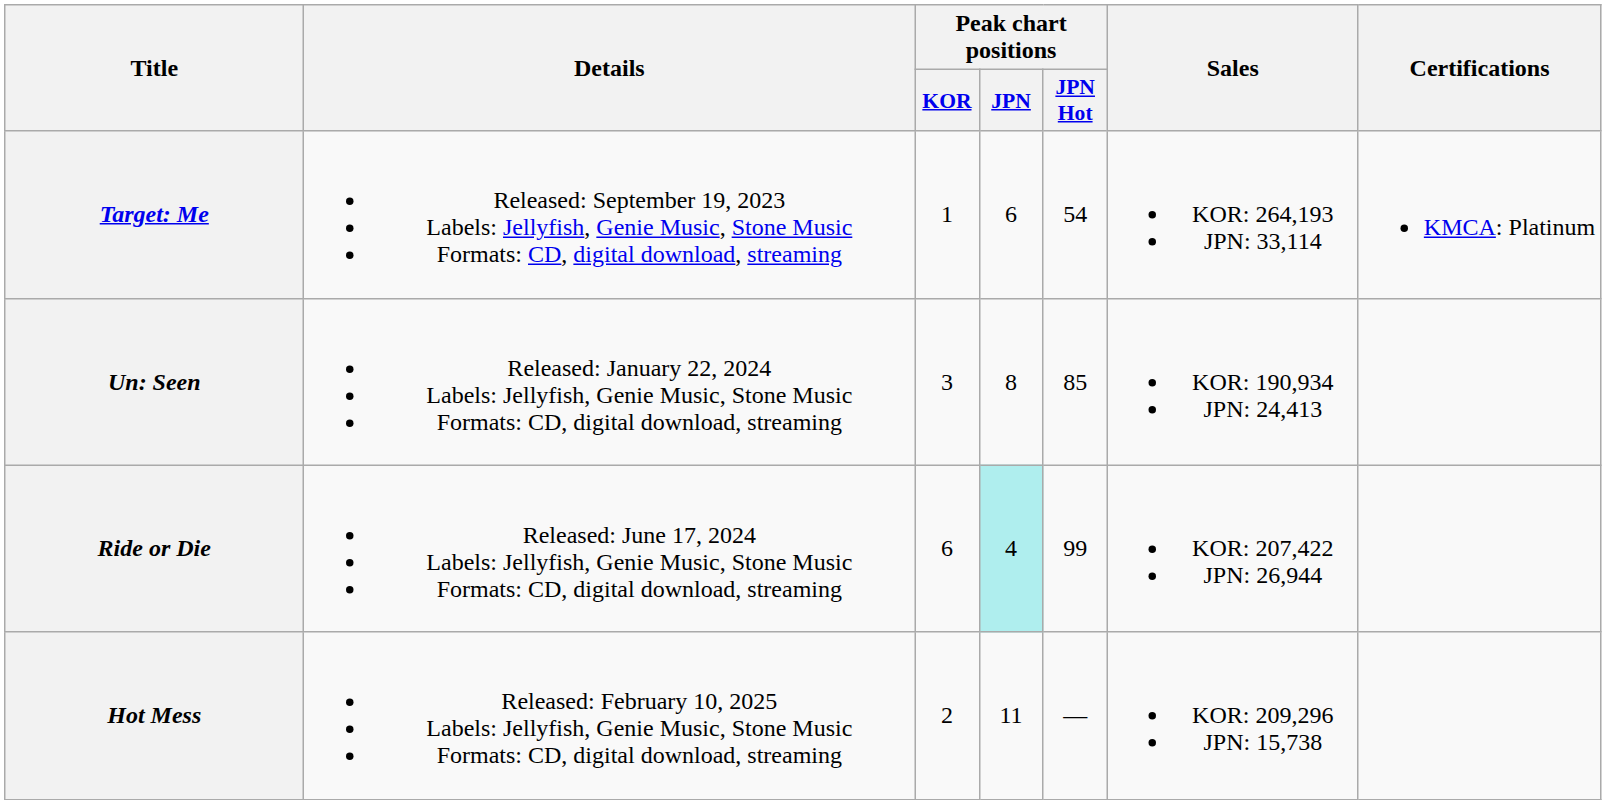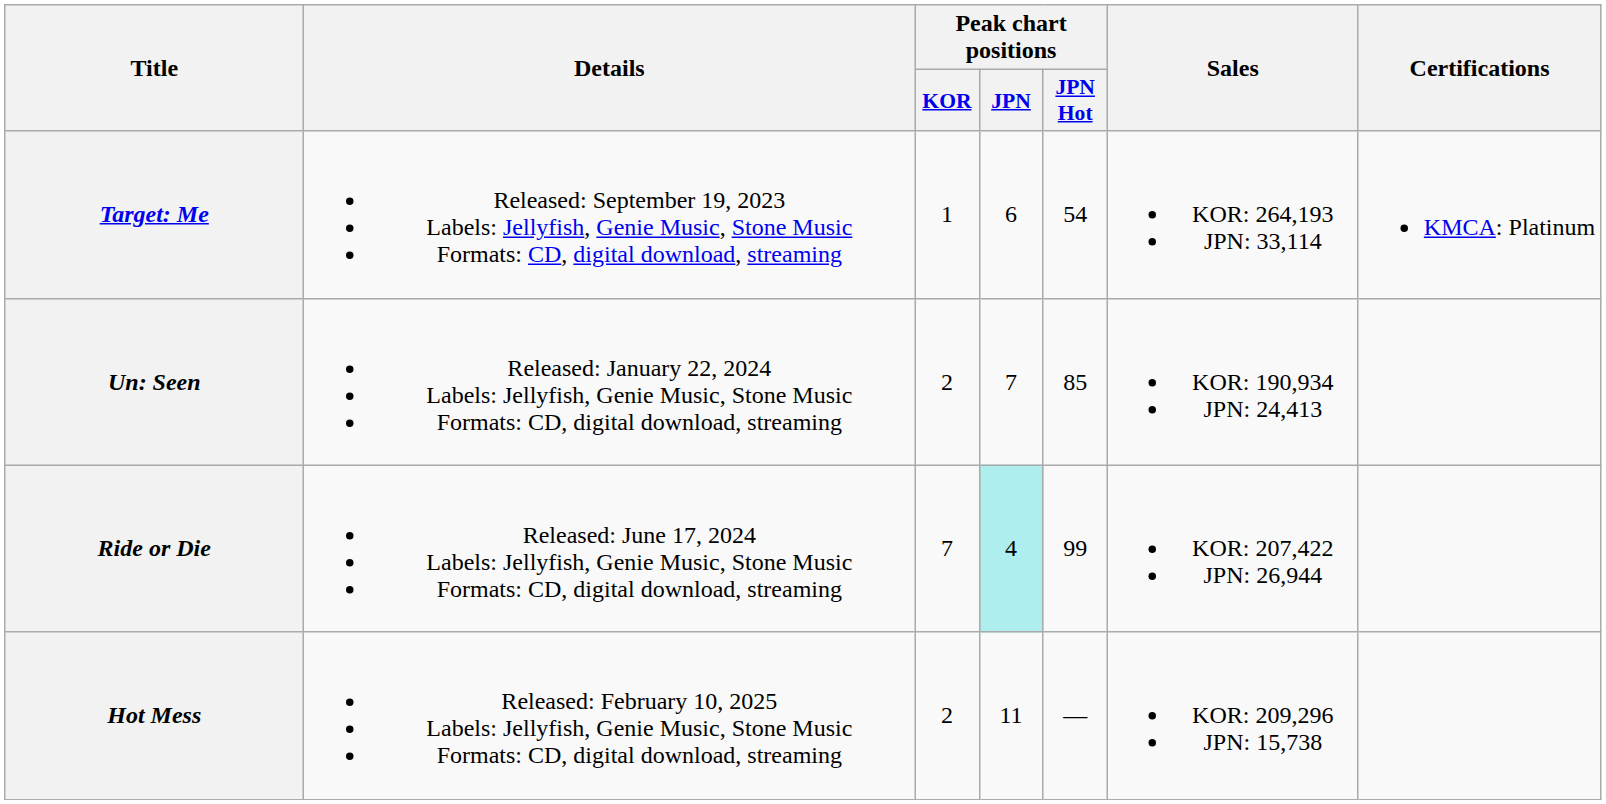Un: Seen | Peak chart positions / KOR: 3 -> 2
Un: Seen | Peak chart positions / JPN: 8 -> 7
Ride or Die | Peak chart positions / KOR: 6 -> 7
